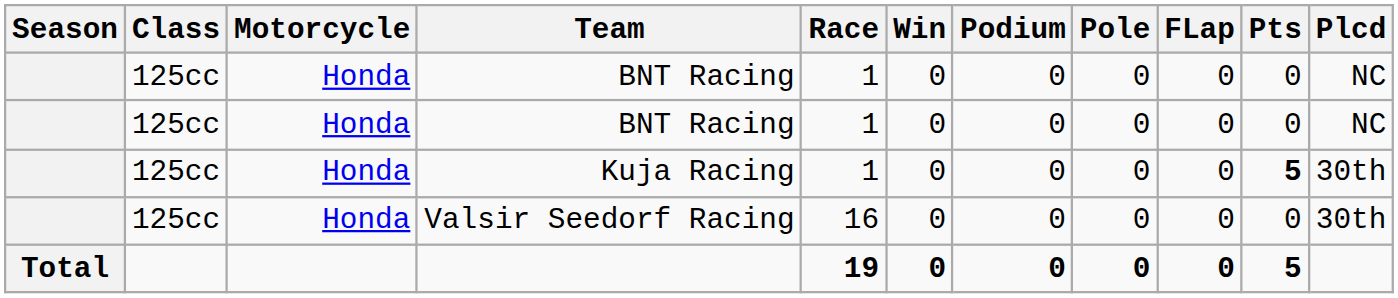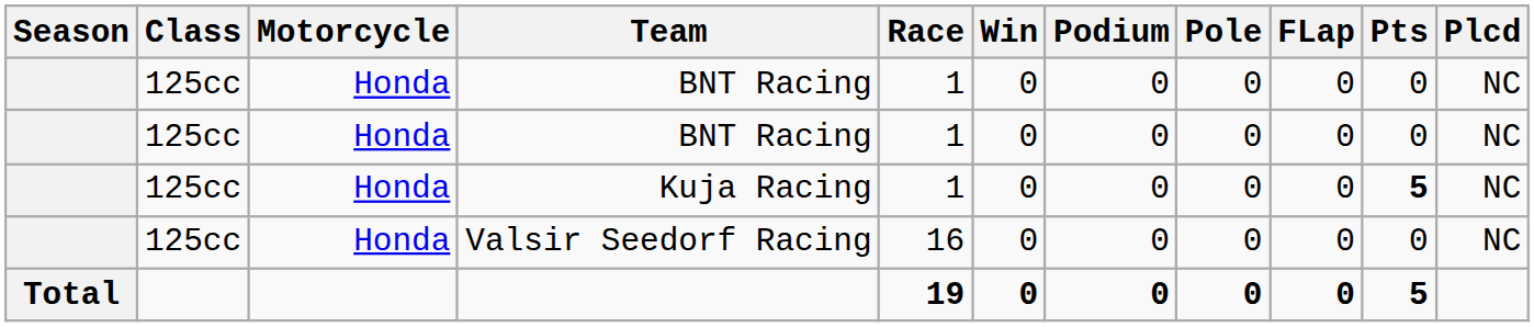Kuja Racing | Plcd: 30th -> NC
Valsir Seedorf Racing | Plcd: 30th -> NC
